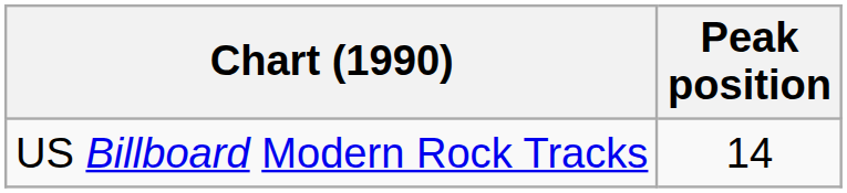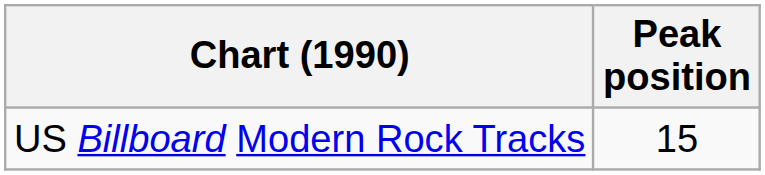US Billboard Modern Rock Tracks | Peak position: 14 -> 15
